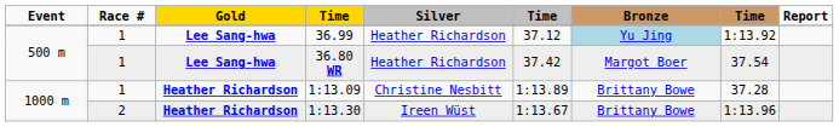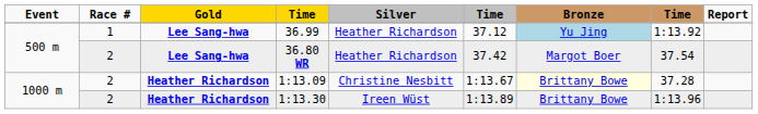36.80 WR | Race #: 1 -> 2
1:13.09 | Race #: 1 -> 2
1:13.09 | column 6: 1:13.89 -> 1:13.67
1:13.09 | Bronze: no background -> lightyellow background
1:13.30 | column 6: 1:13.67 -> 1:13.89
